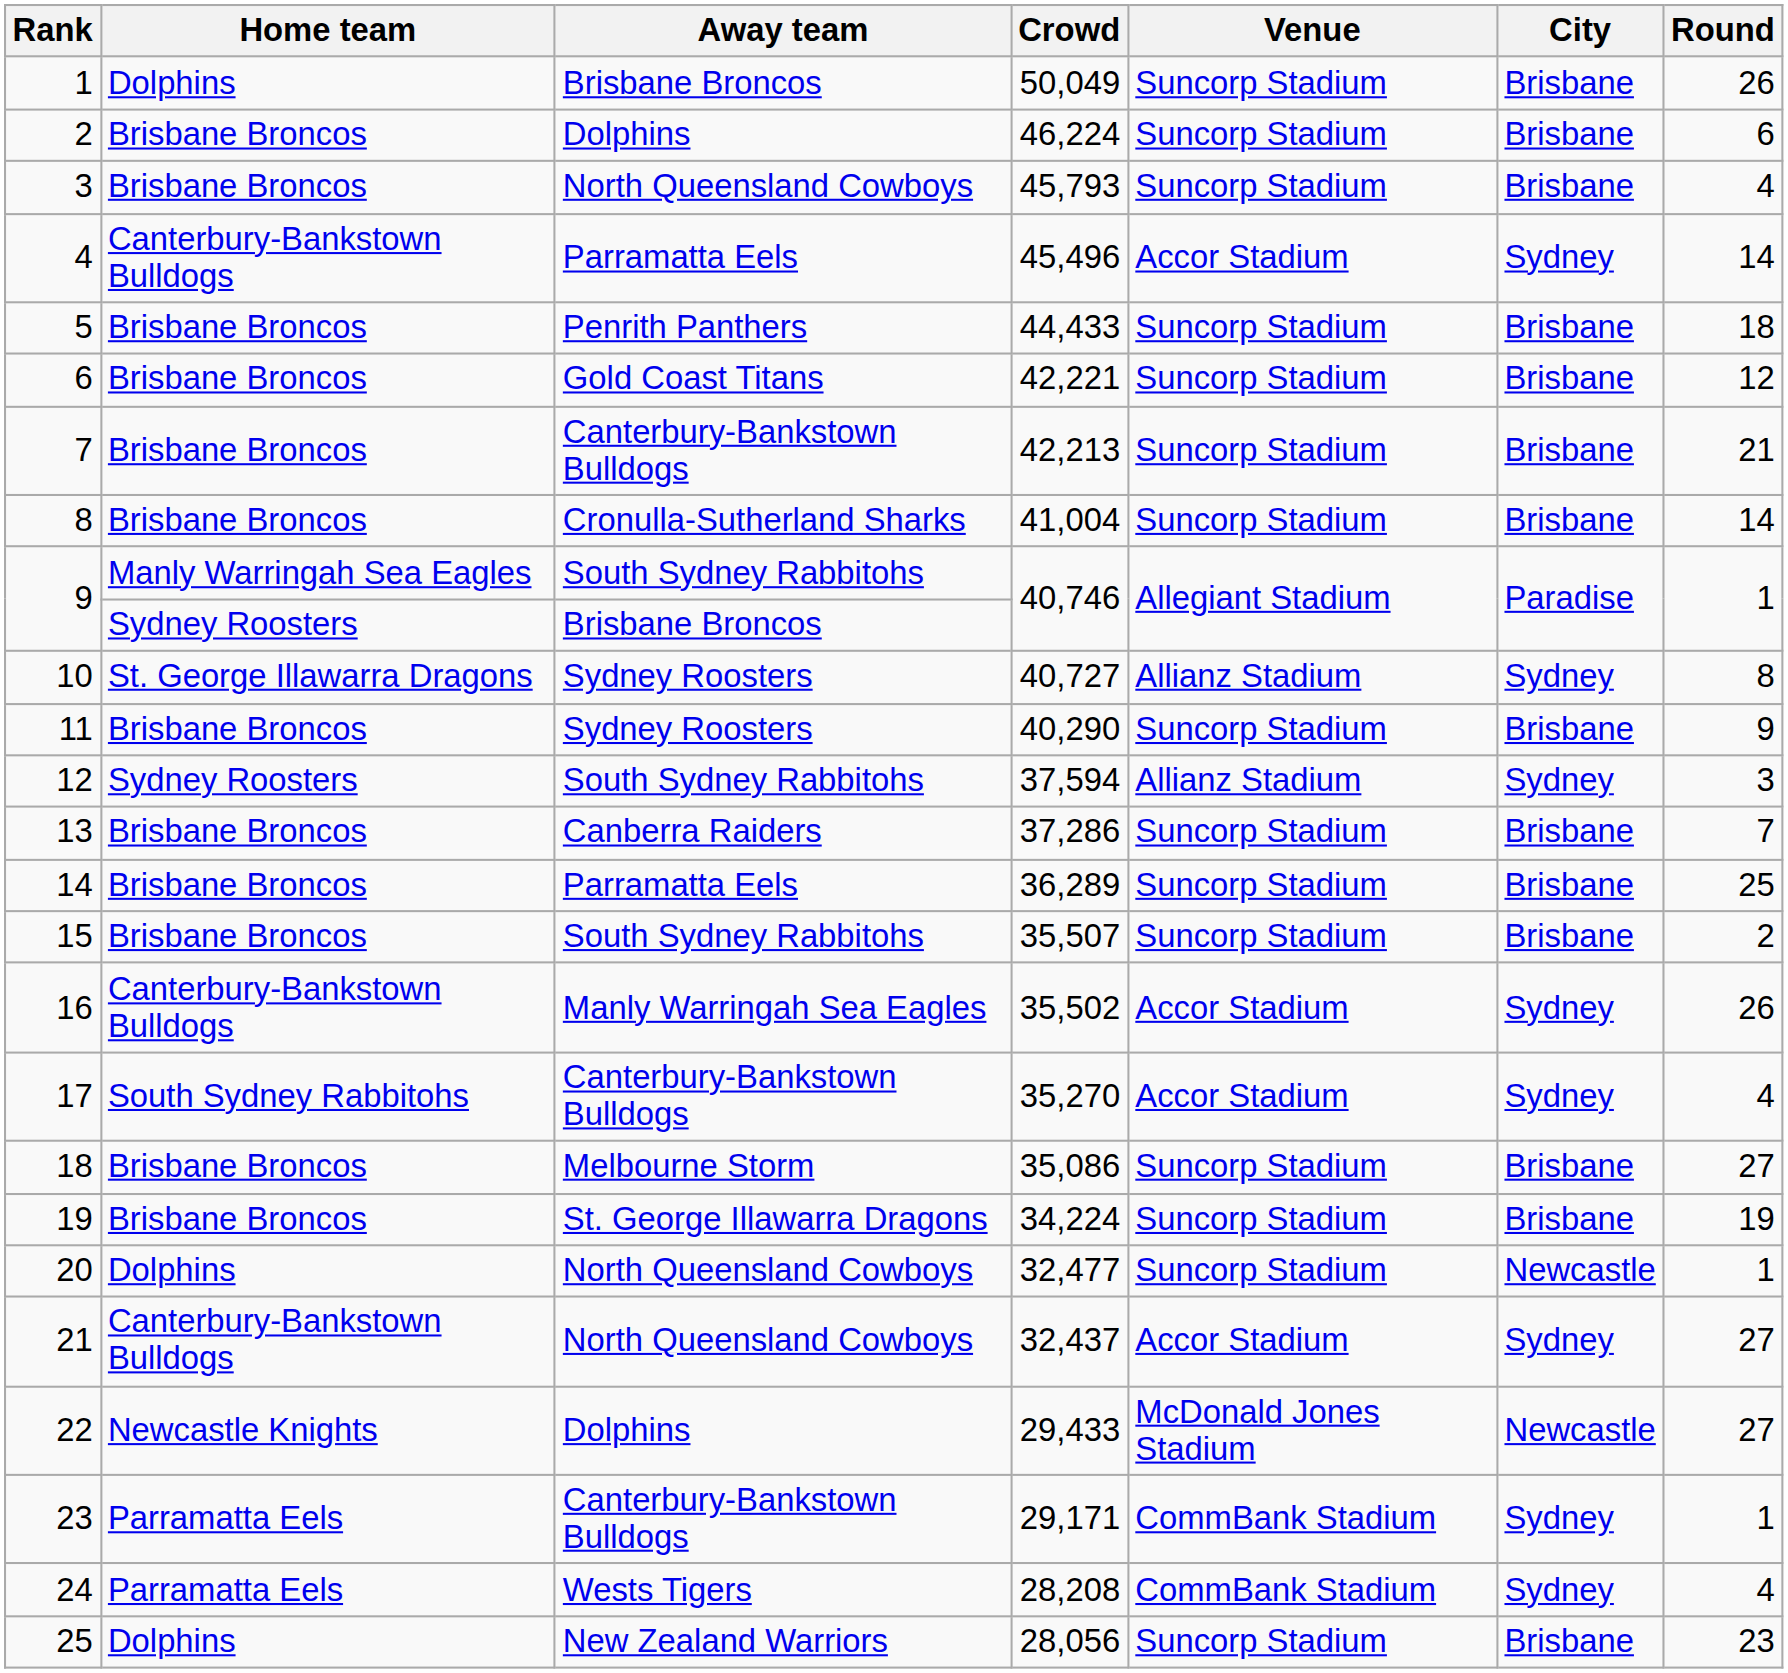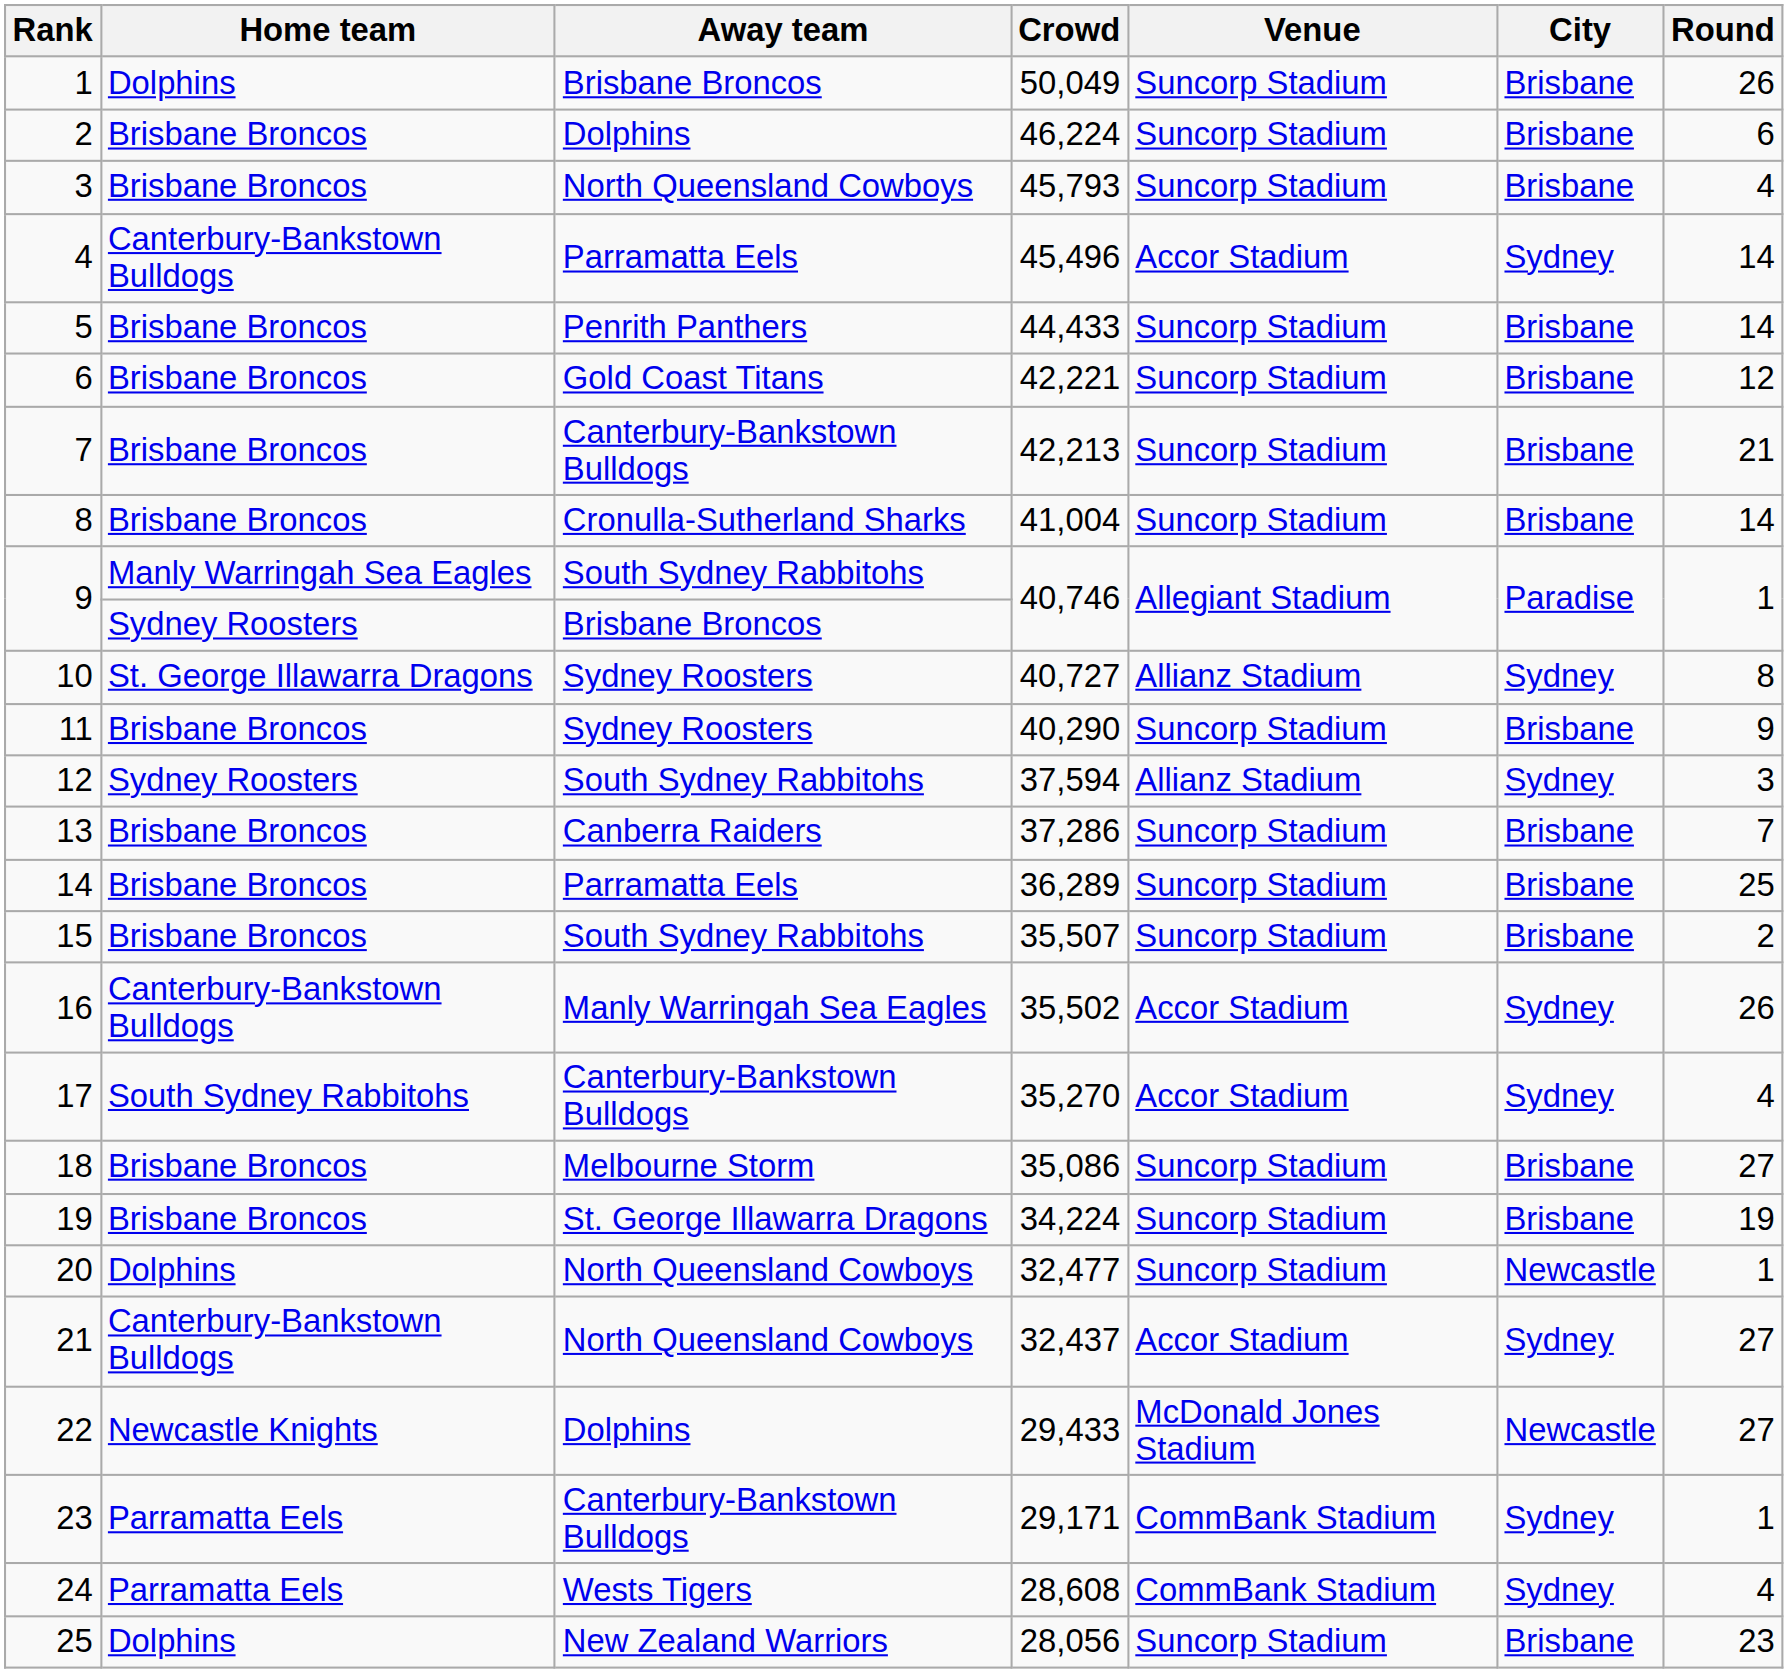5 | Round: 18 -> 14
24 | Crowd: 28,208 -> 28,608
